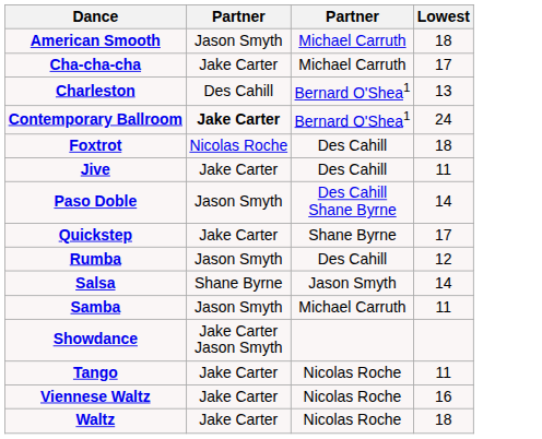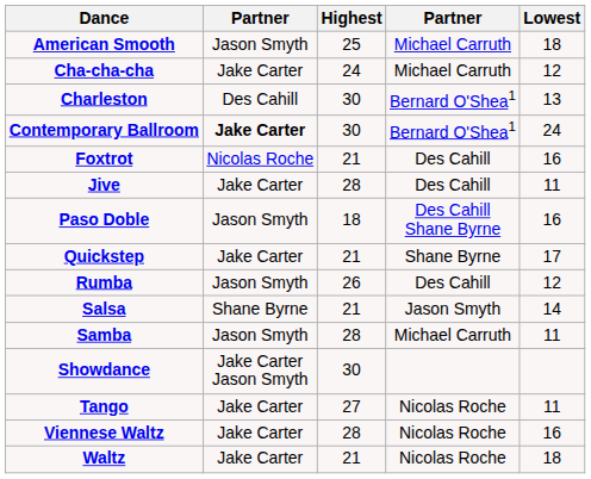+ column: Highest | 25 | 24 | 30 | 30 | 21 | 28 | 18 | 21 | 26 | 21 | 28 | 30 | 27 | 28 | 21
Cha-cha-cha | Lowest: 17 -> 12
Foxtrot | Lowest: 18 -> 16
Paso Doble | Lowest: 14 -> 16
